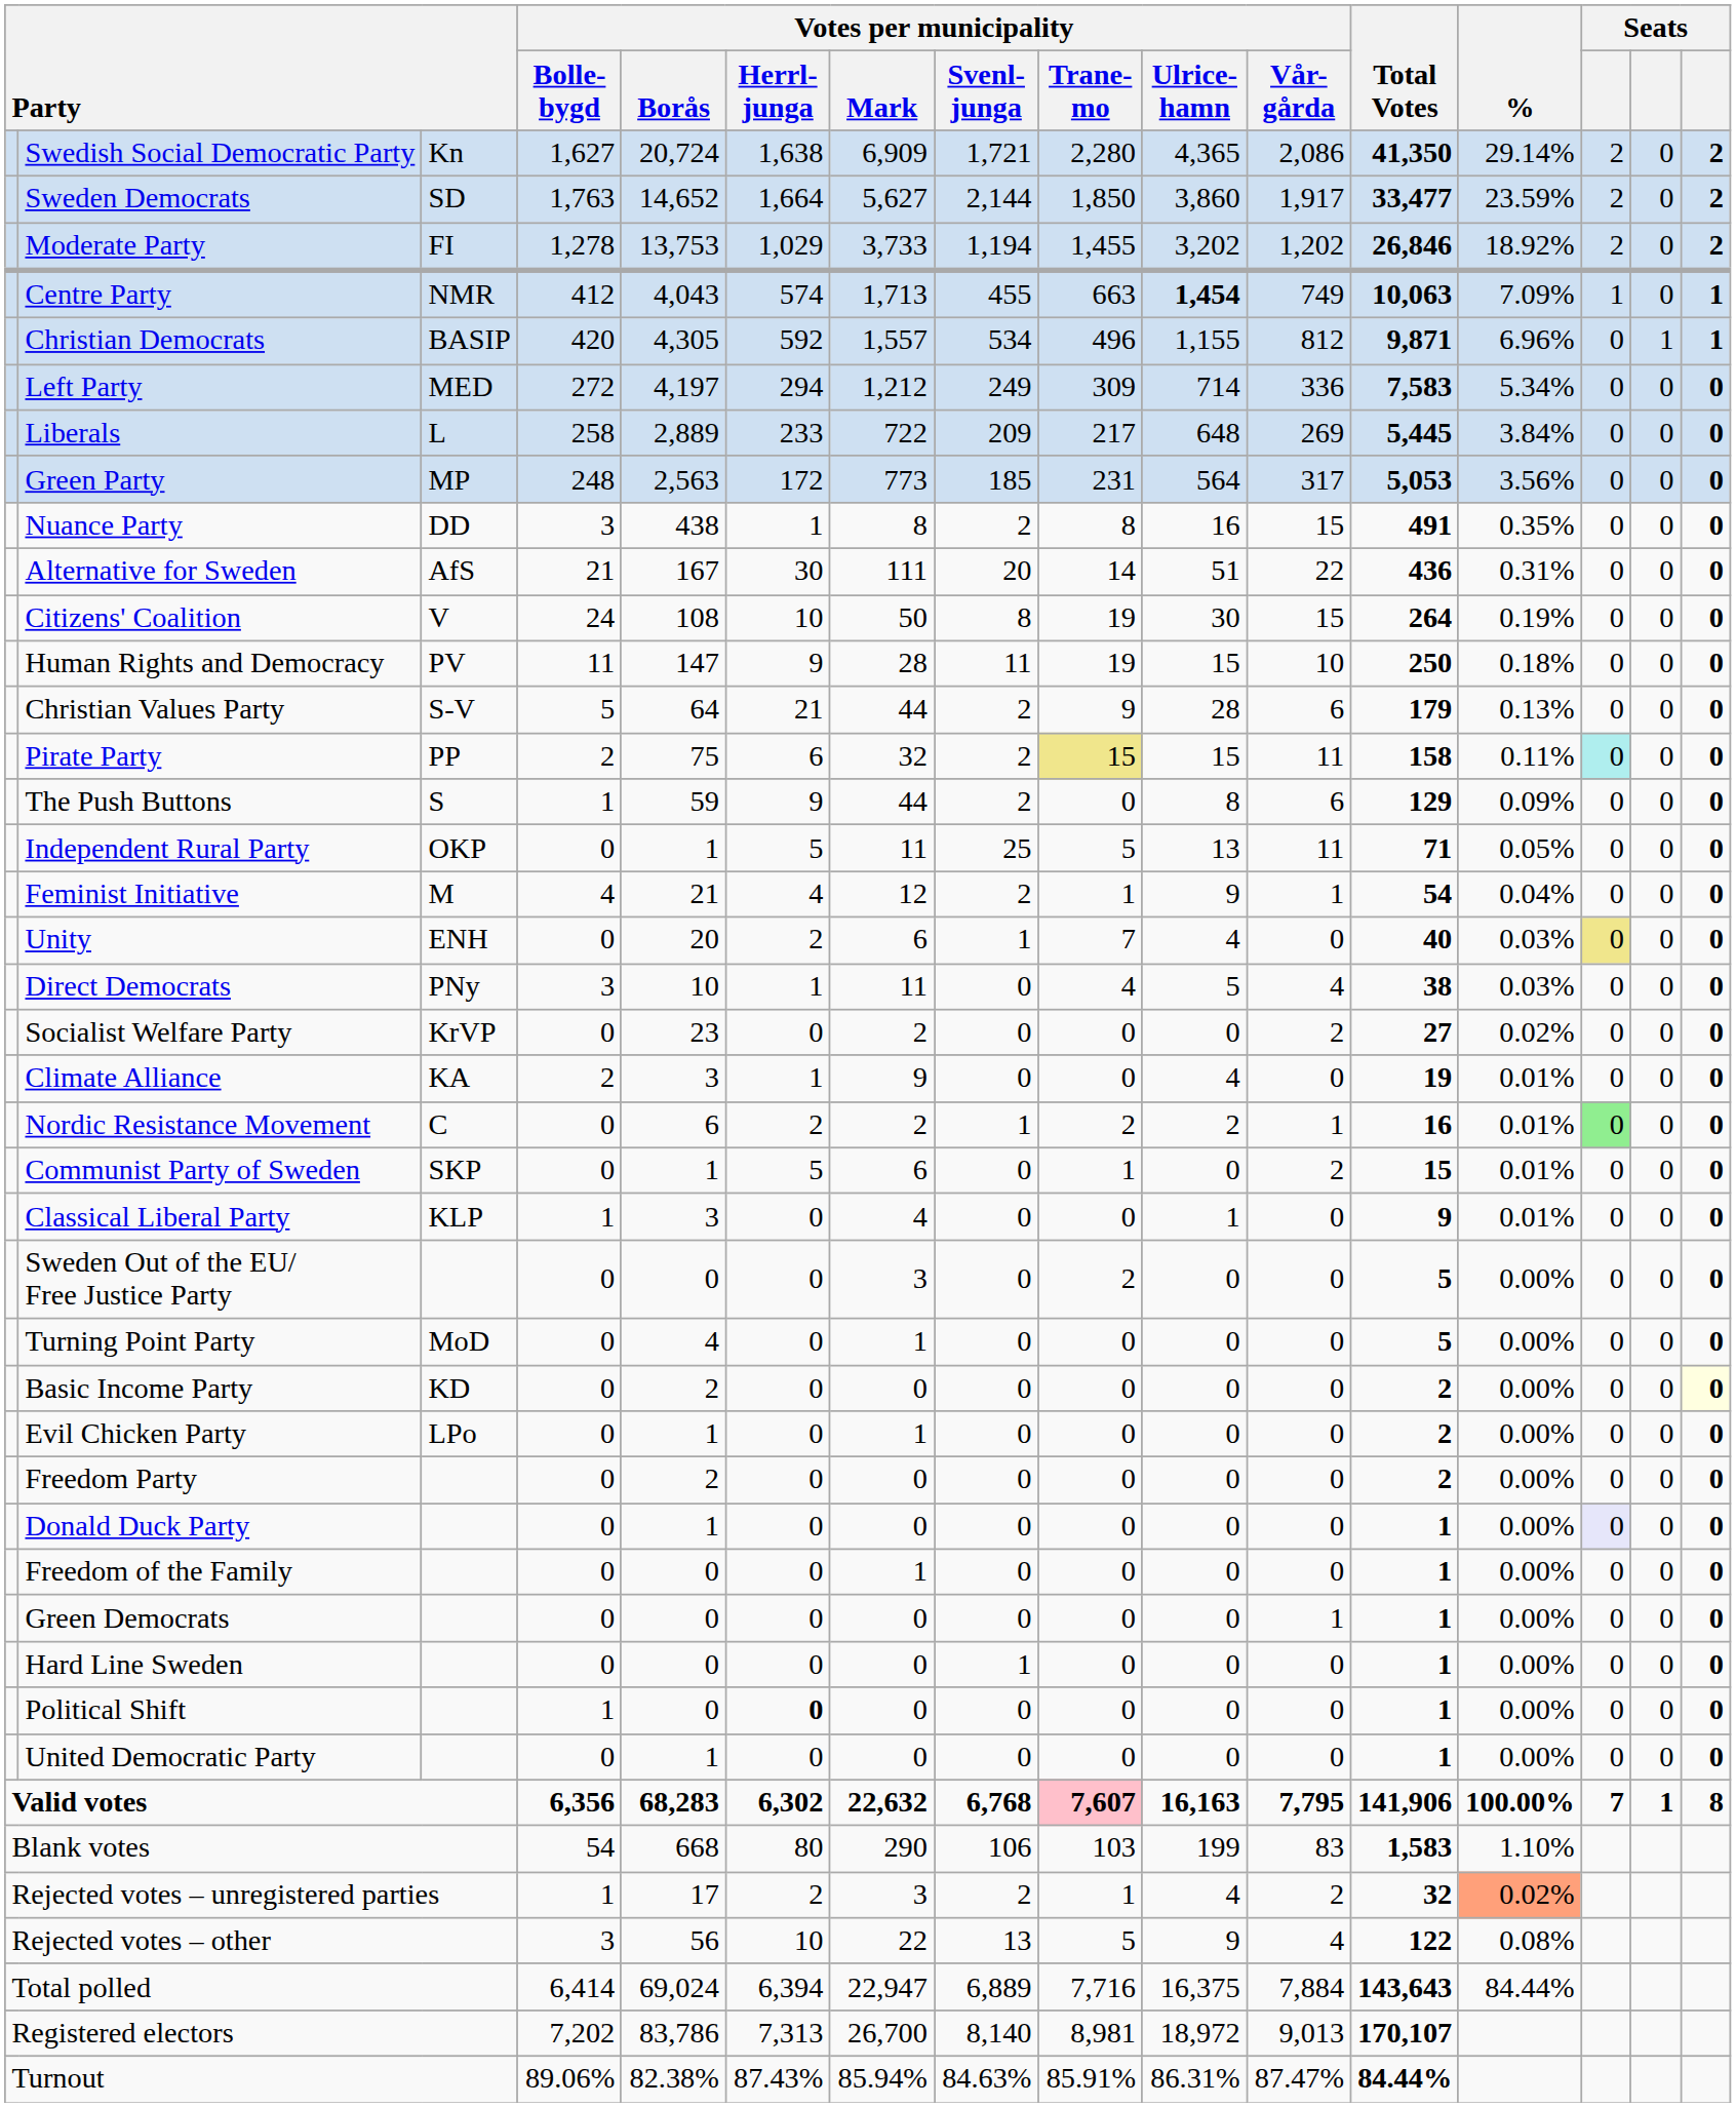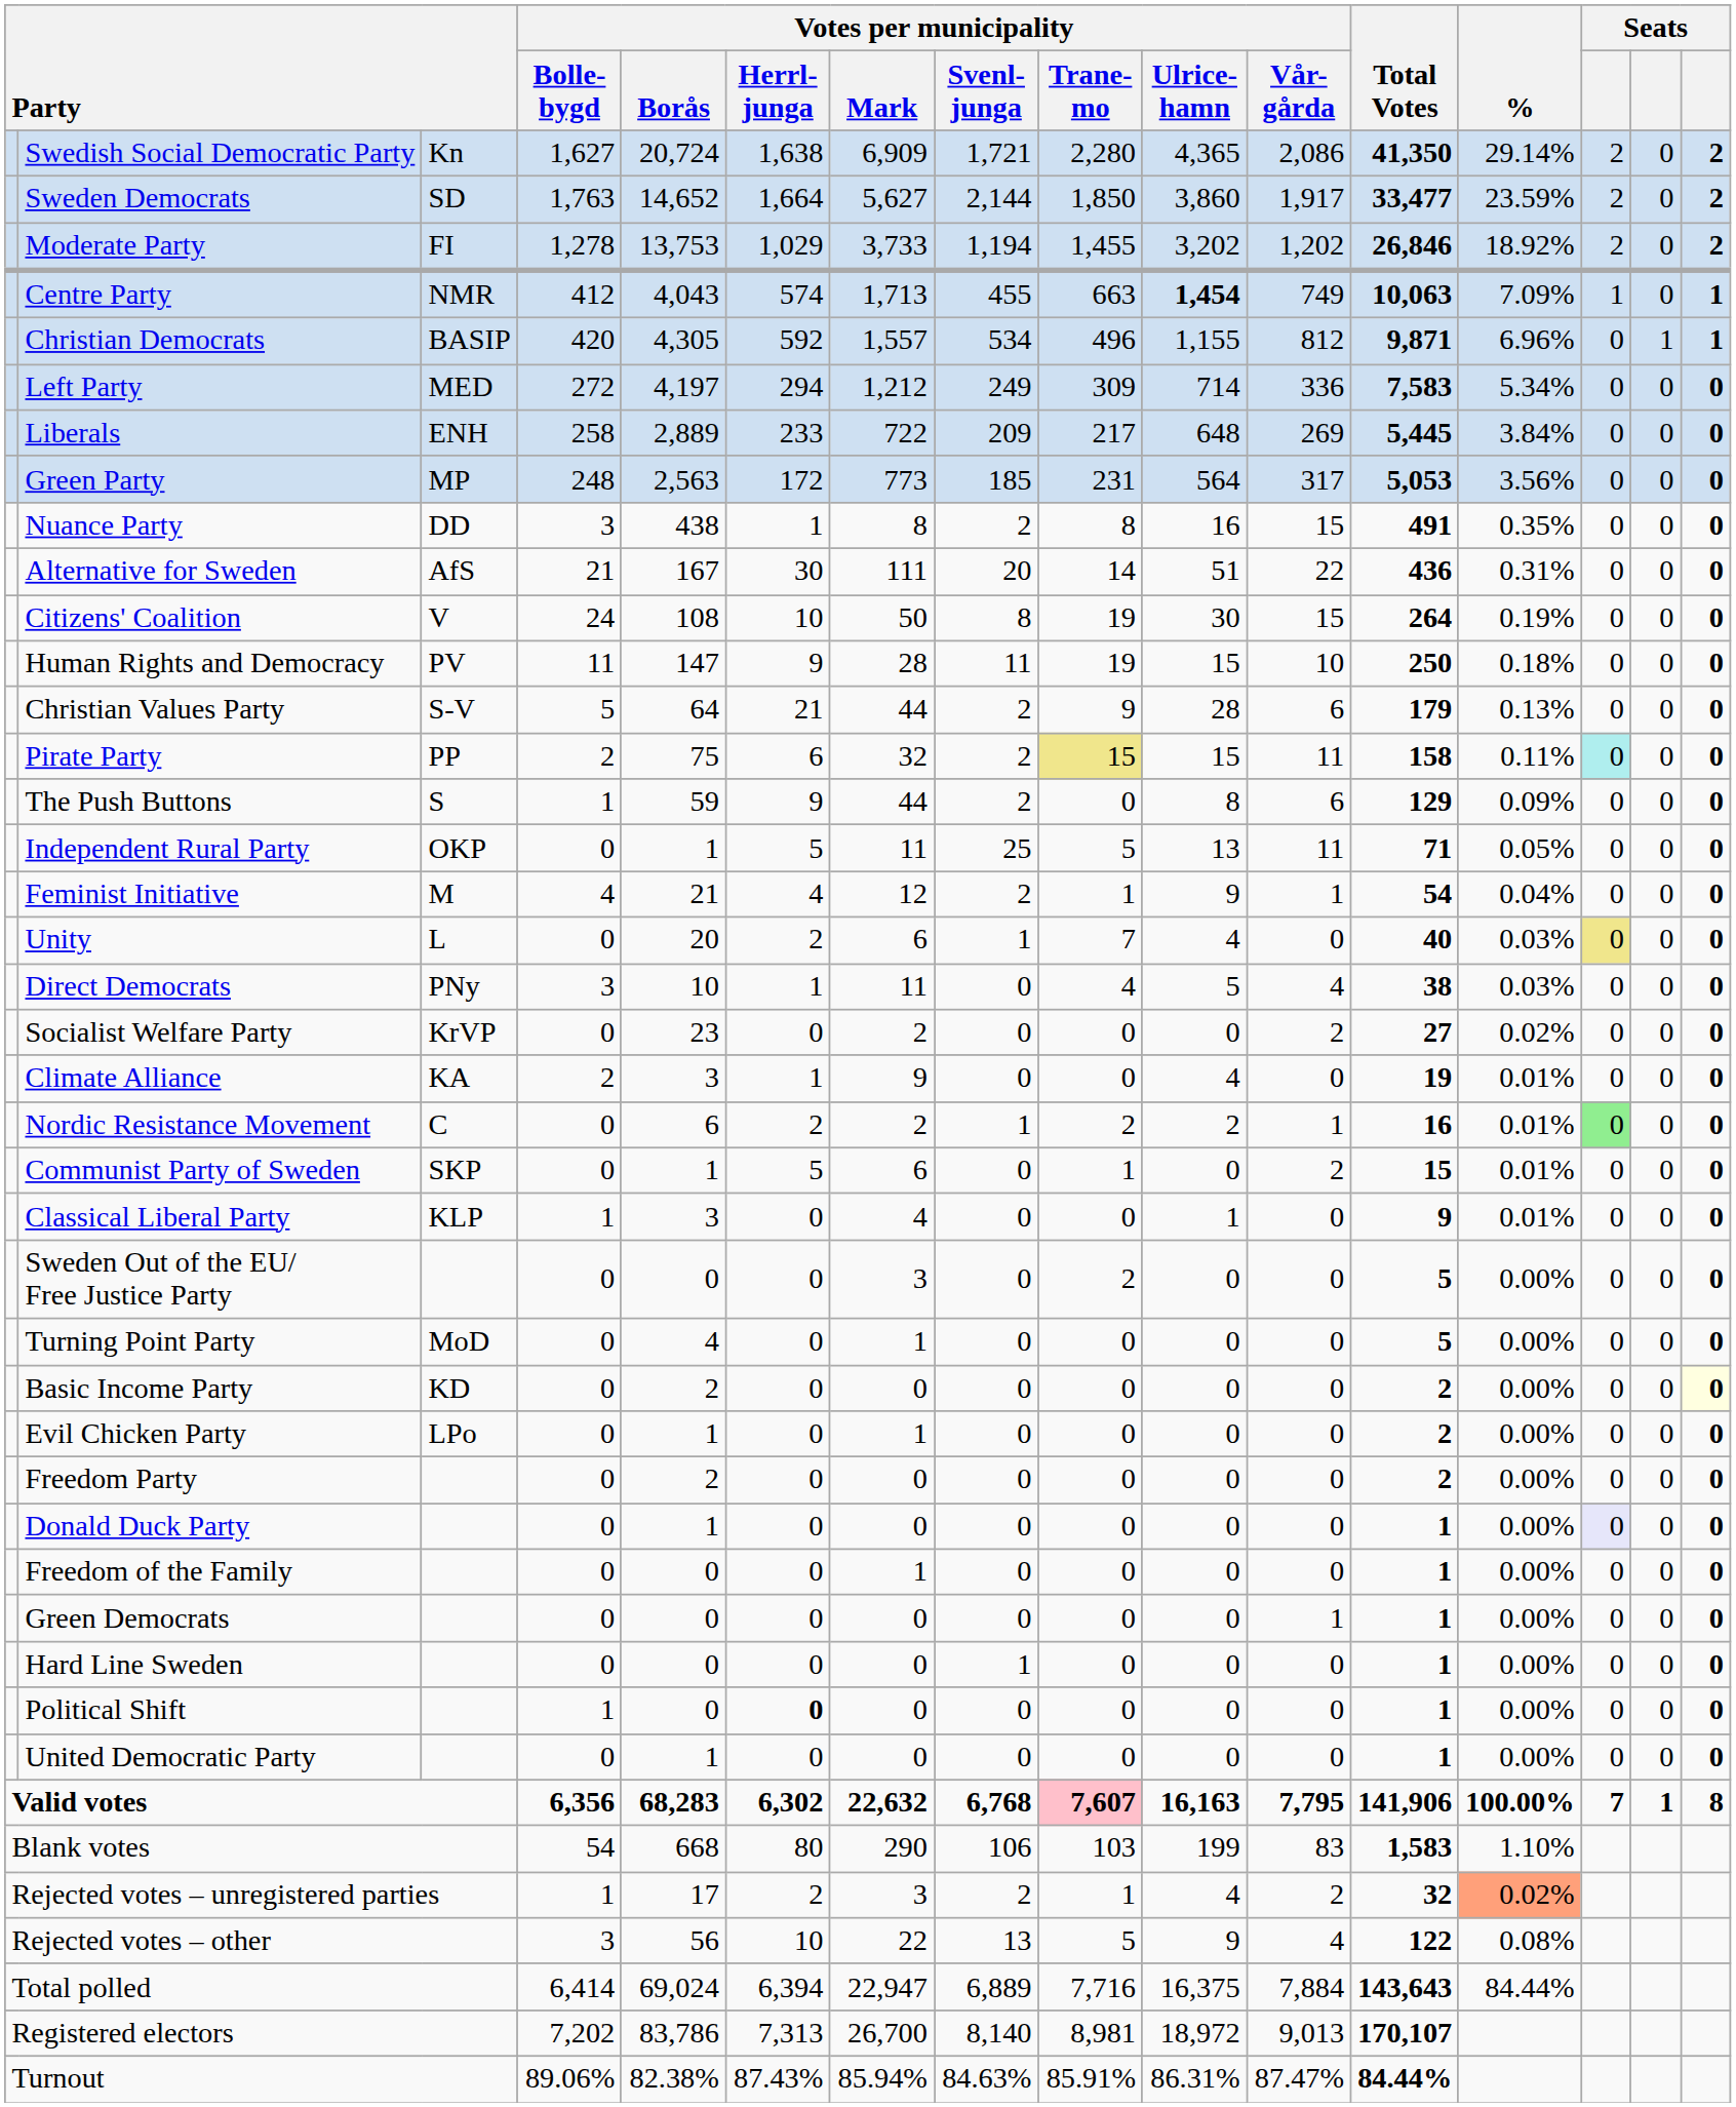Liberals | column 3: L -> ENH
Unity | column 3: ENH -> L
